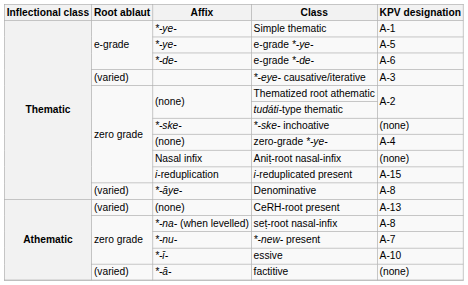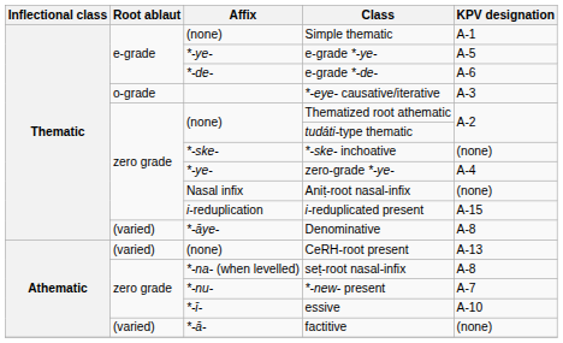Simple thematic | Affix: *-ye- -> (none)
*-eye- causative/iterative | Root ablaut: (varied) -> o-grade
zero-grade *-ye- | Affix: (none) -> *-ye-
